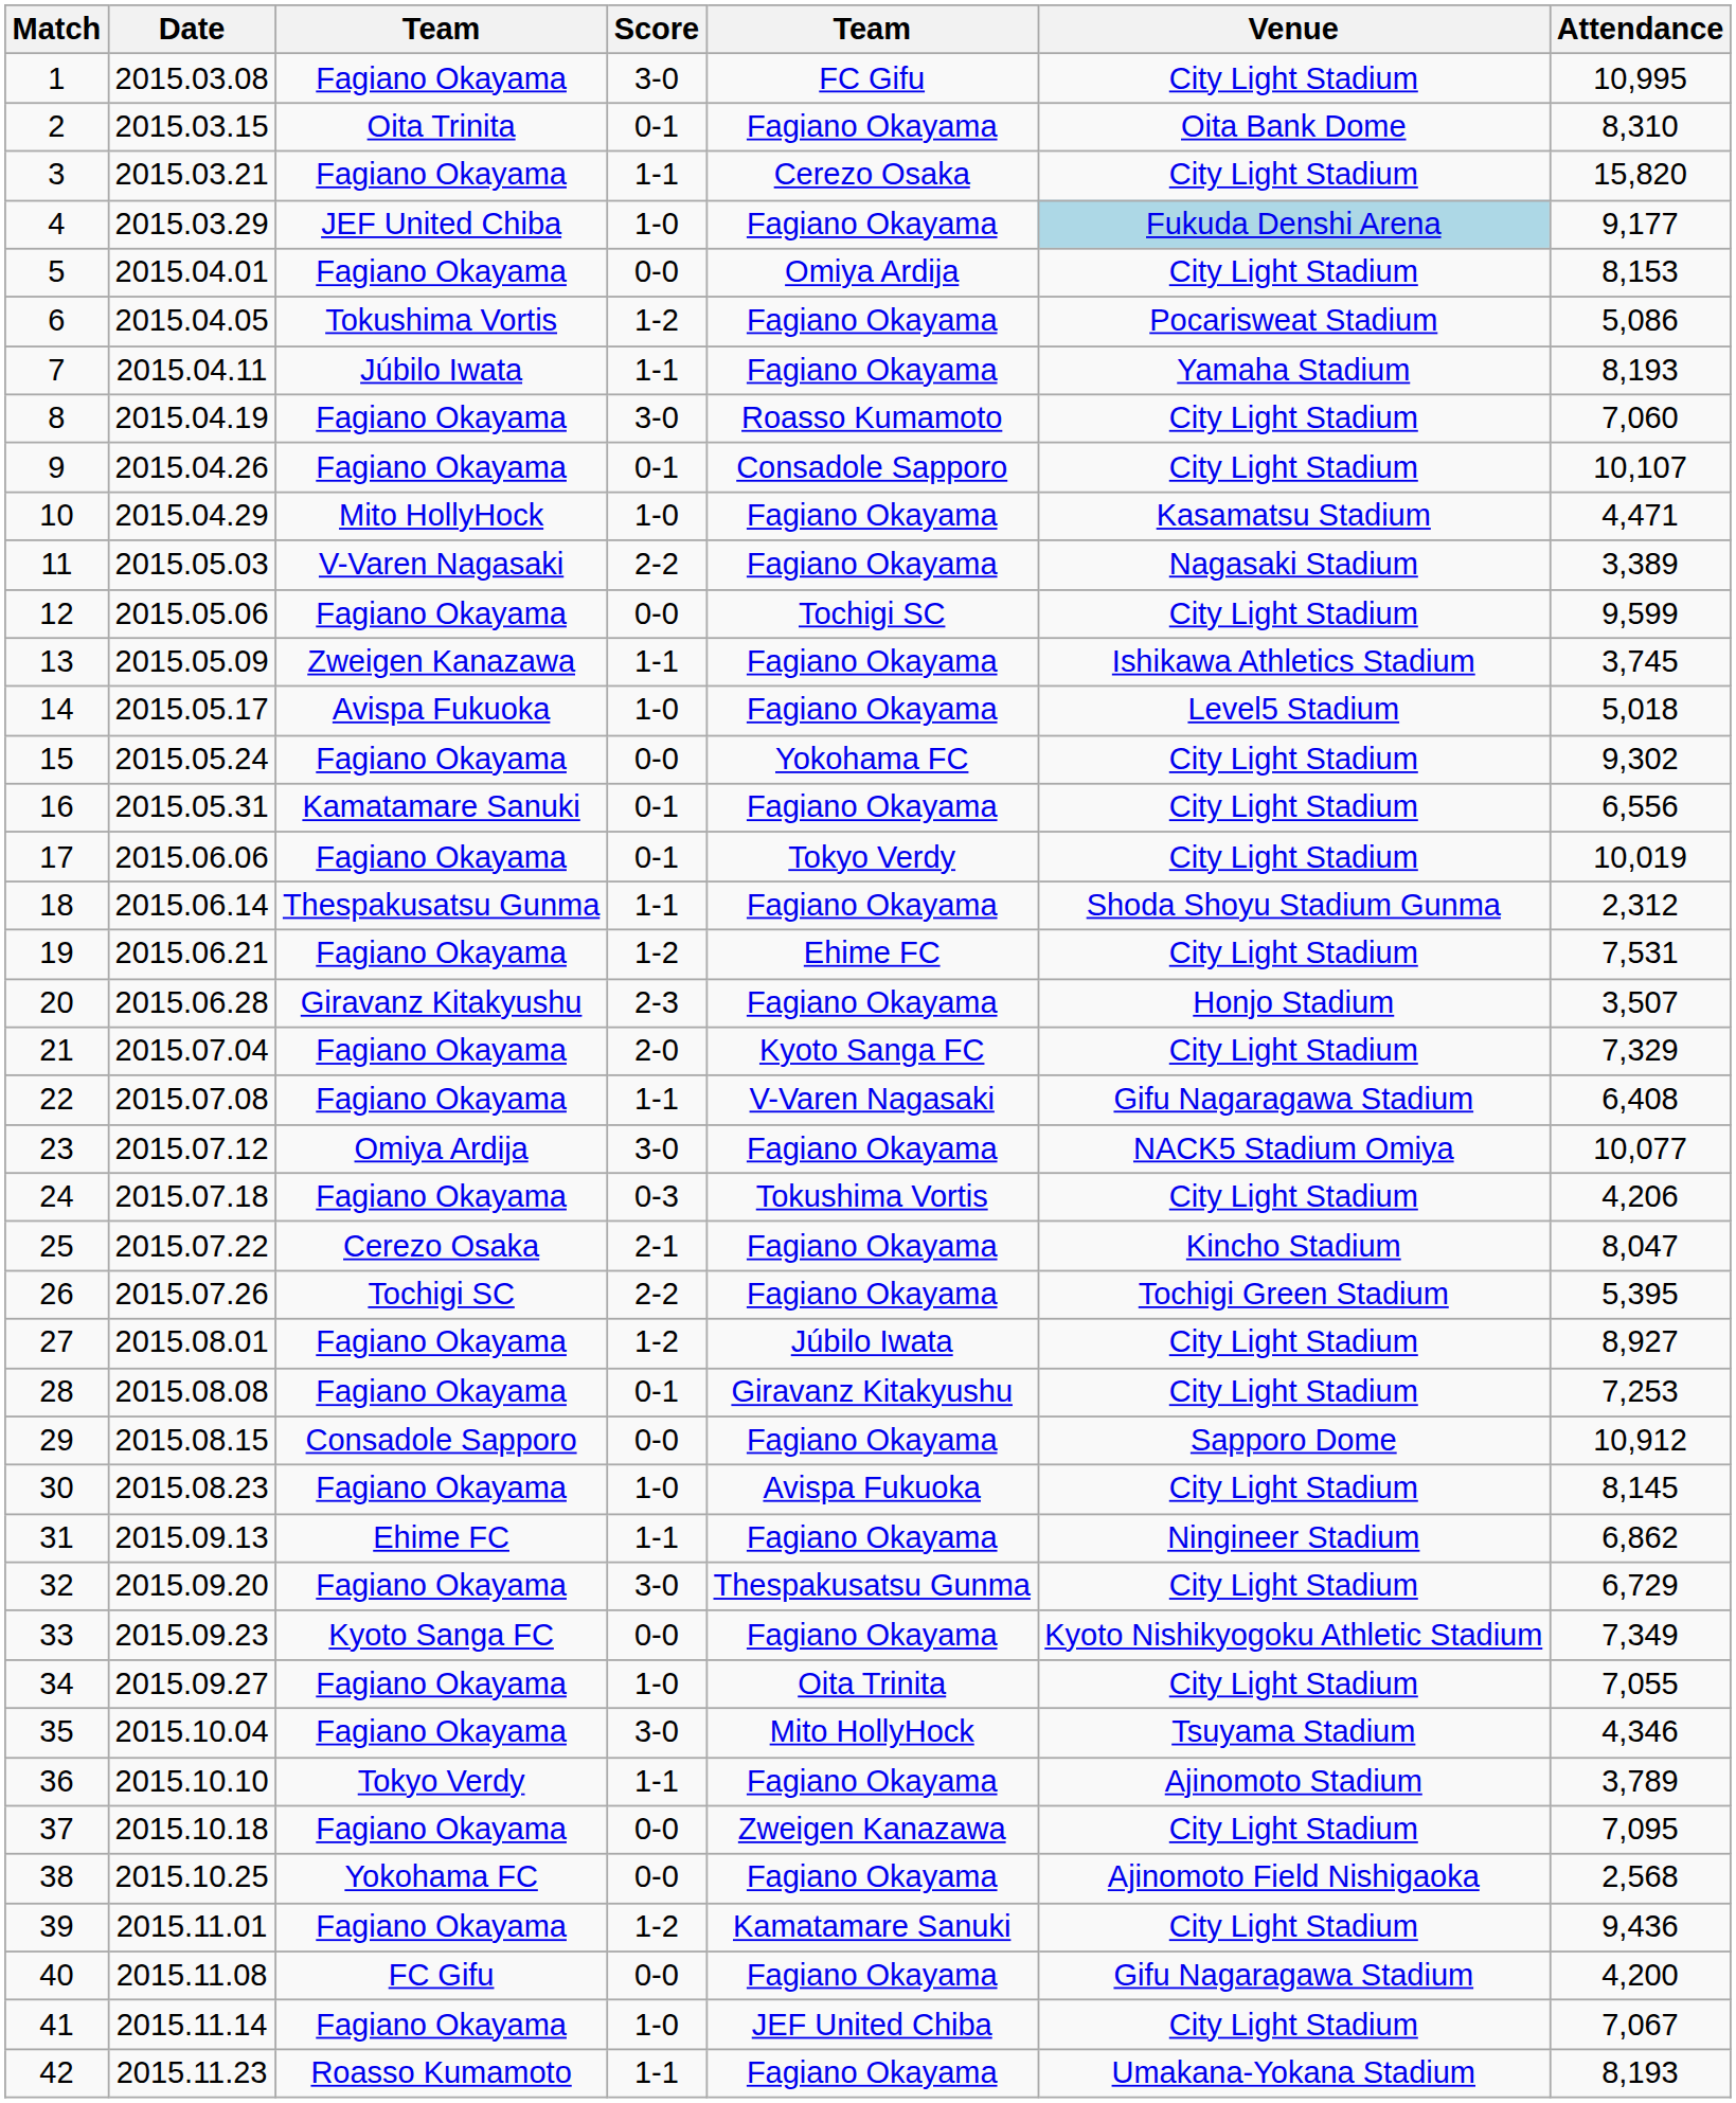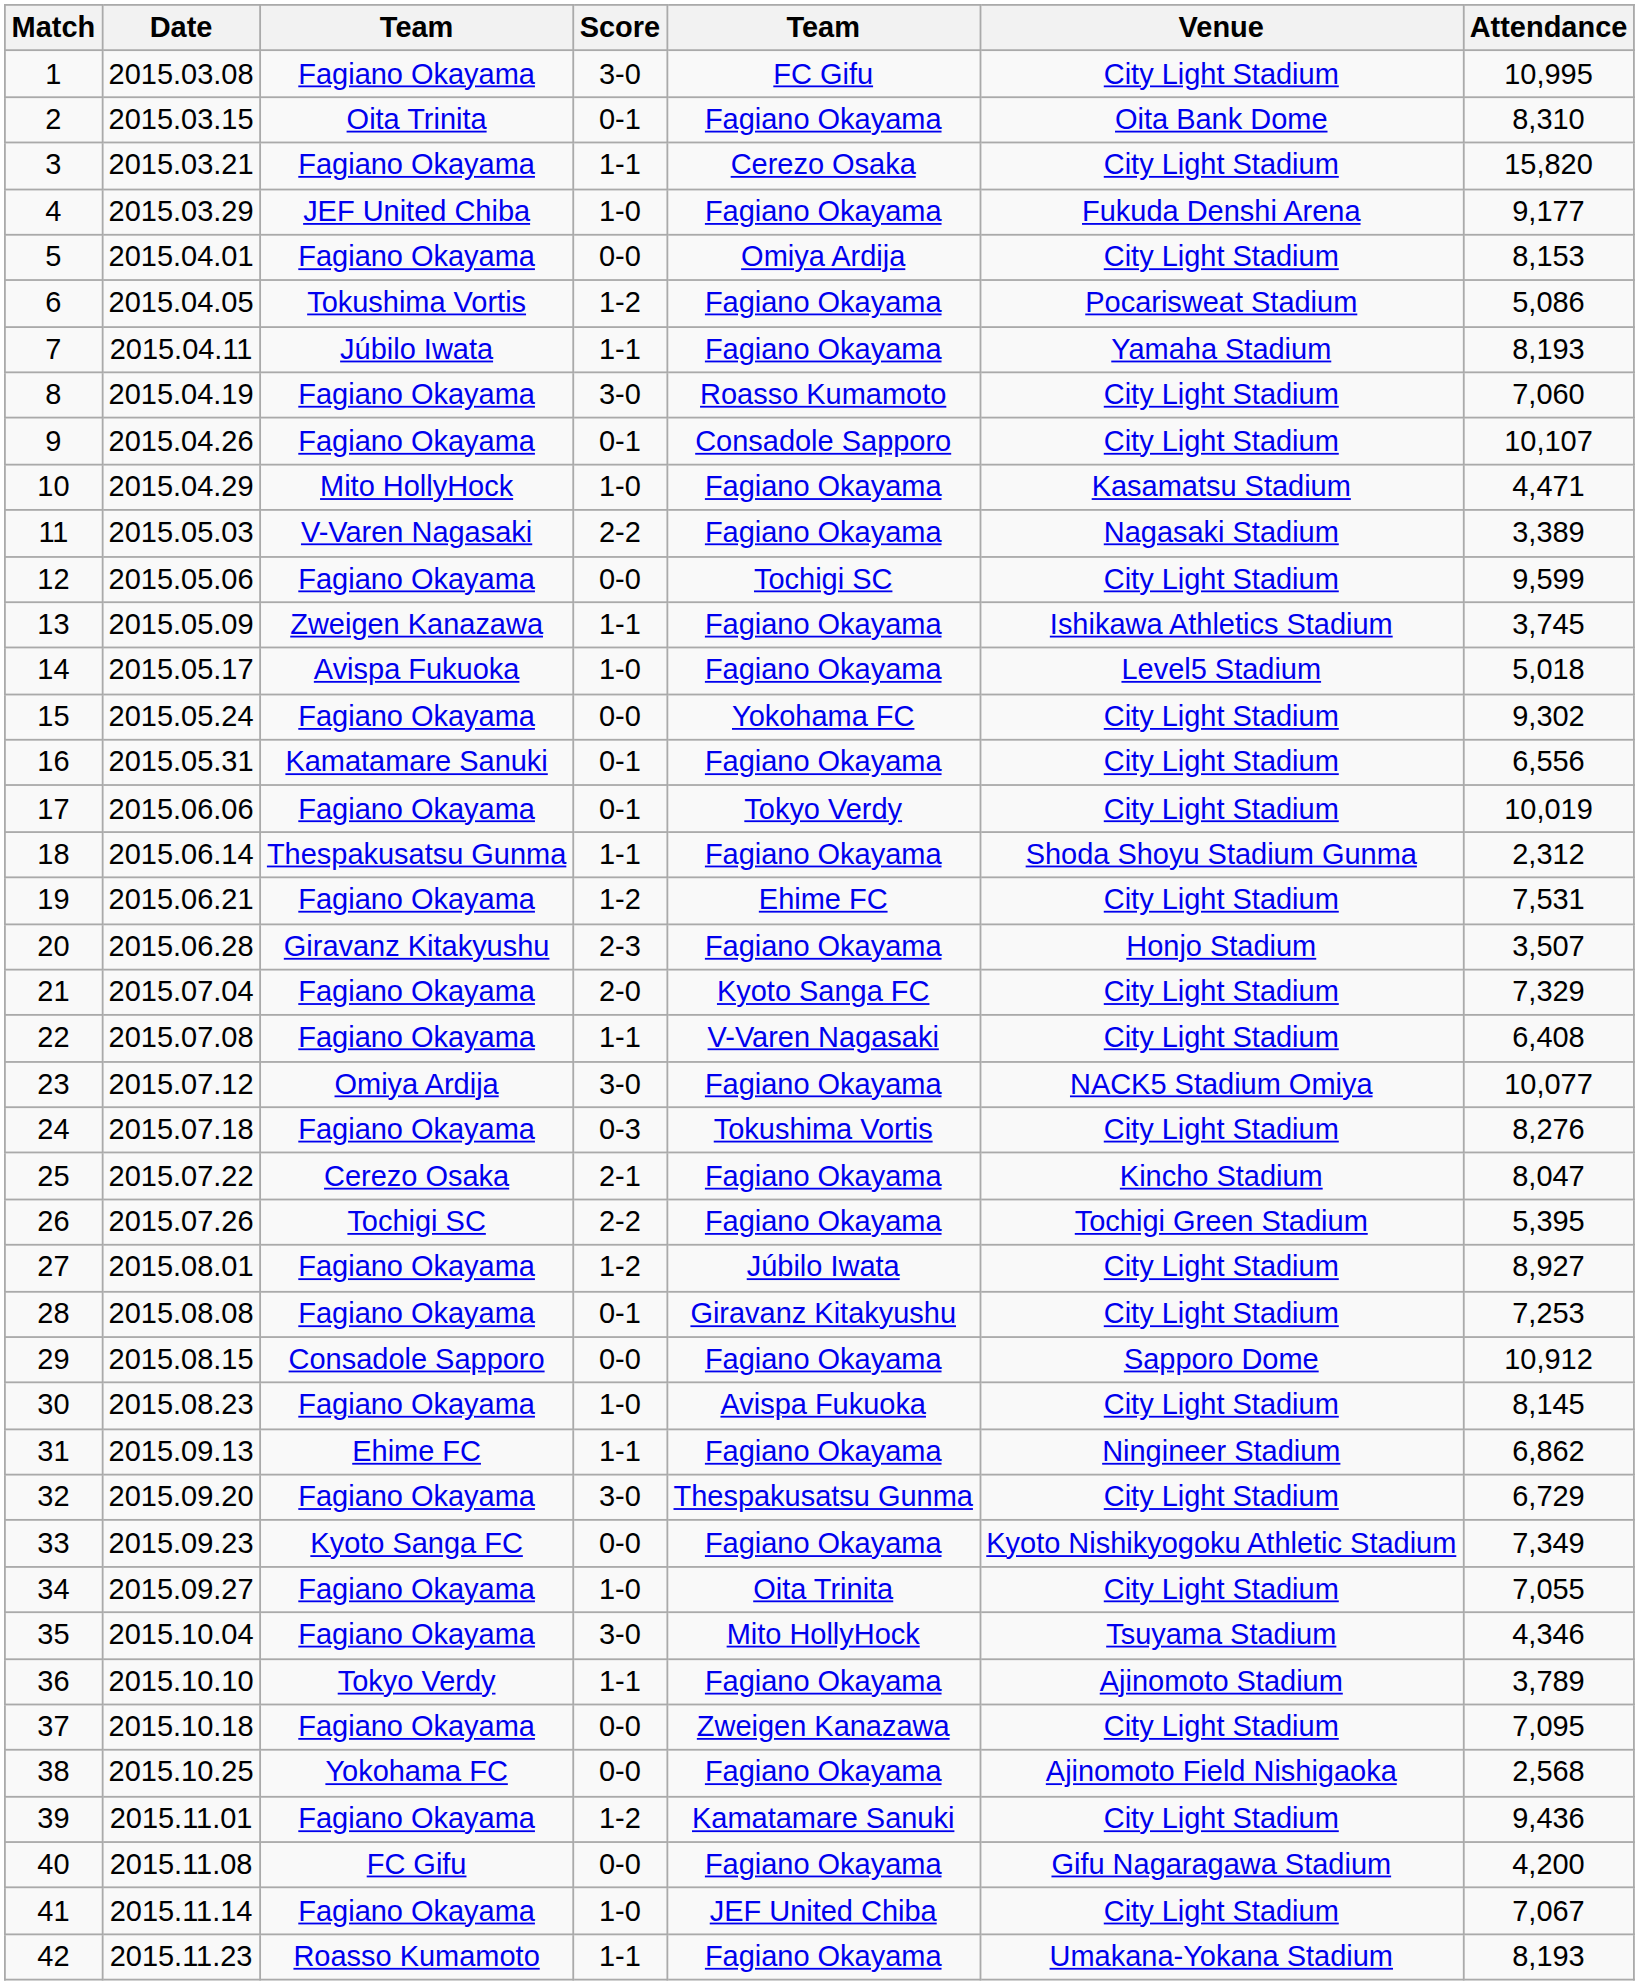4 | Venue: lightblue background -> no background
22 | Venue: Gifu Nagaragawa Stadium -> City Light Stadium
24 | Attendance: 4,206 -> 8,276
